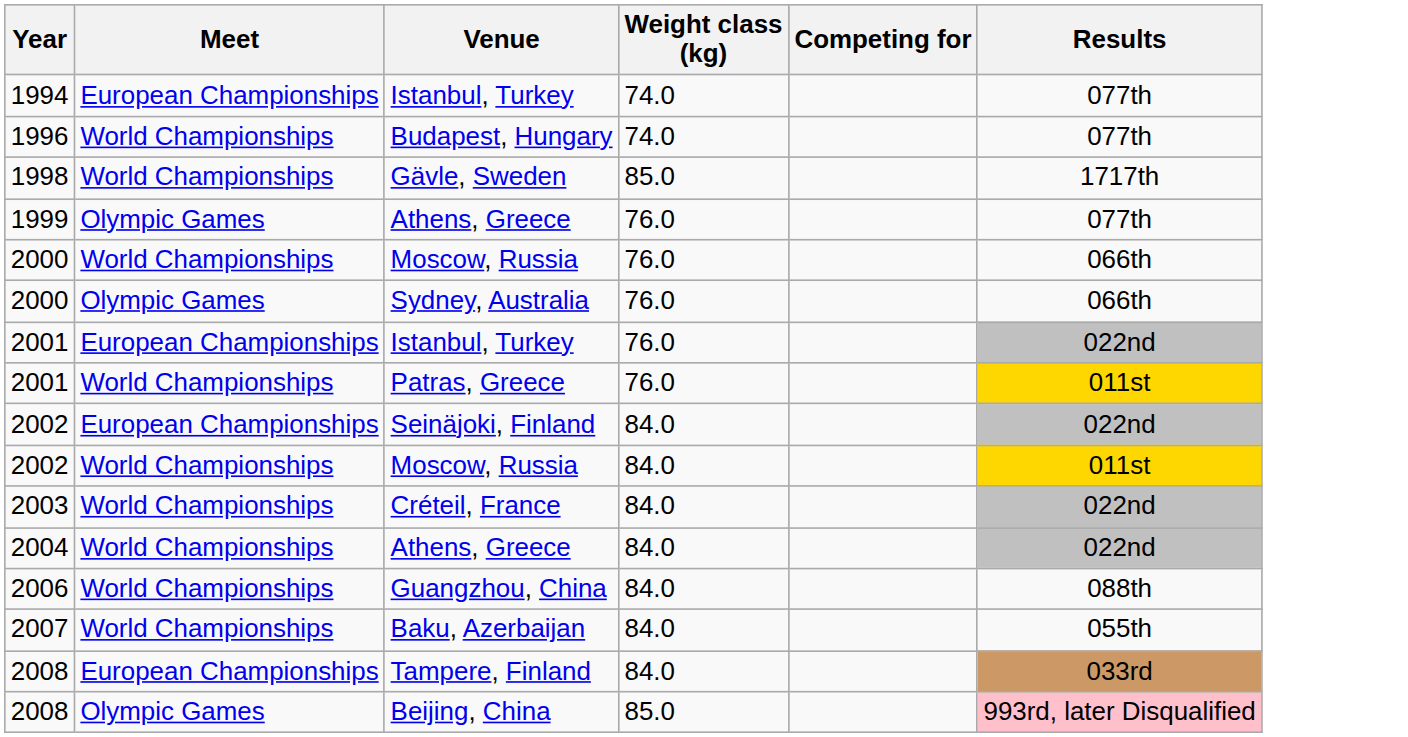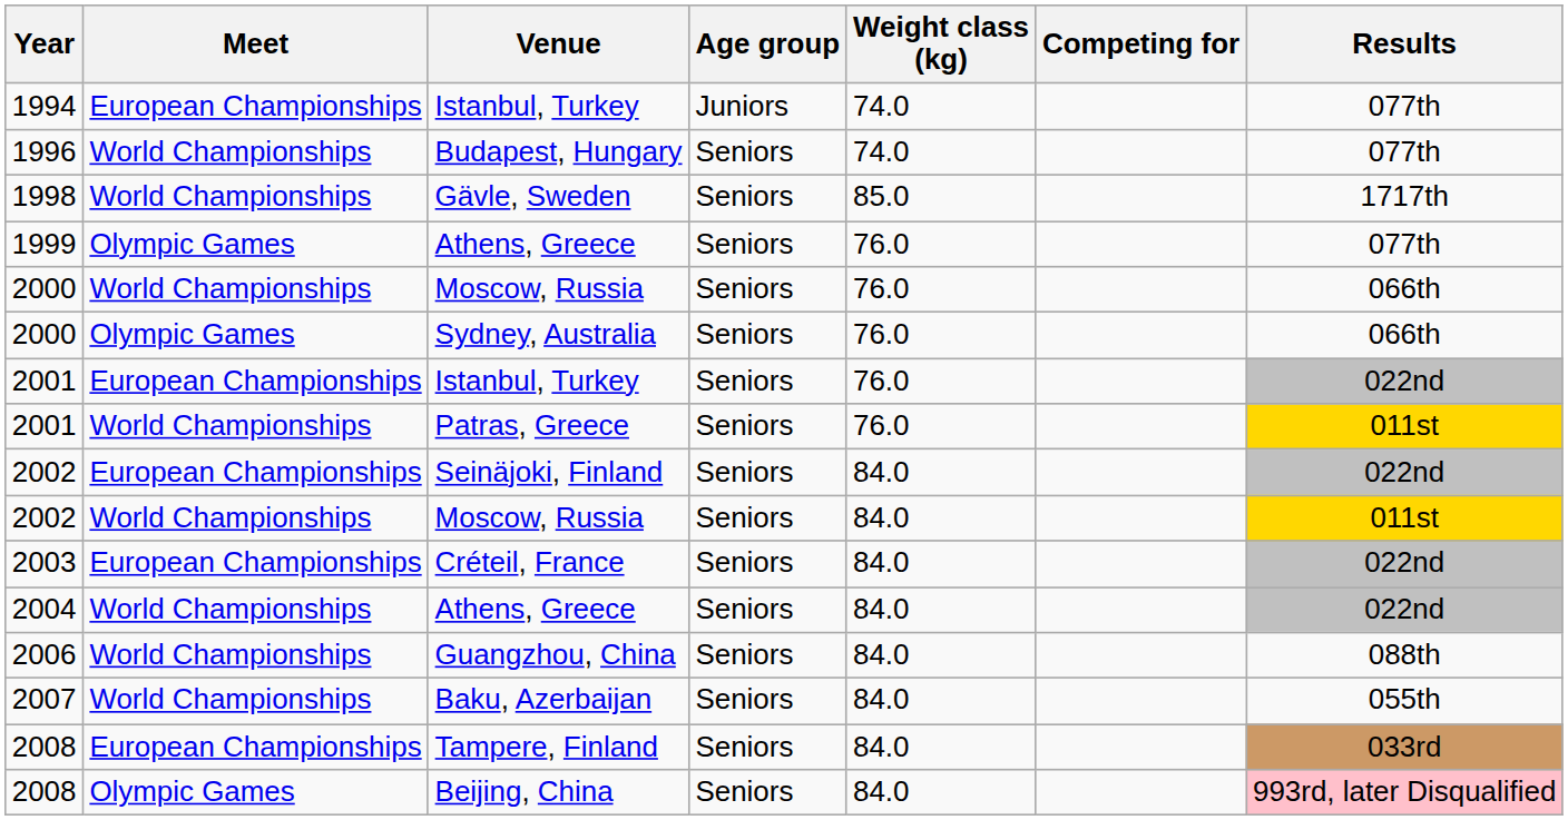+ column: Age group | Juniors | Seniors | Seniors | Seniors | Seniors | Seniors | Seniors | Seniors | Seniors | Seniors | Seniors | Seniors | Seniors | Seniors | Seniors | Seniors
Créteil, France | Meet: World Championships -> European Championships
Beijing, China | Weight class (kg): 85.0 -> 84.0
